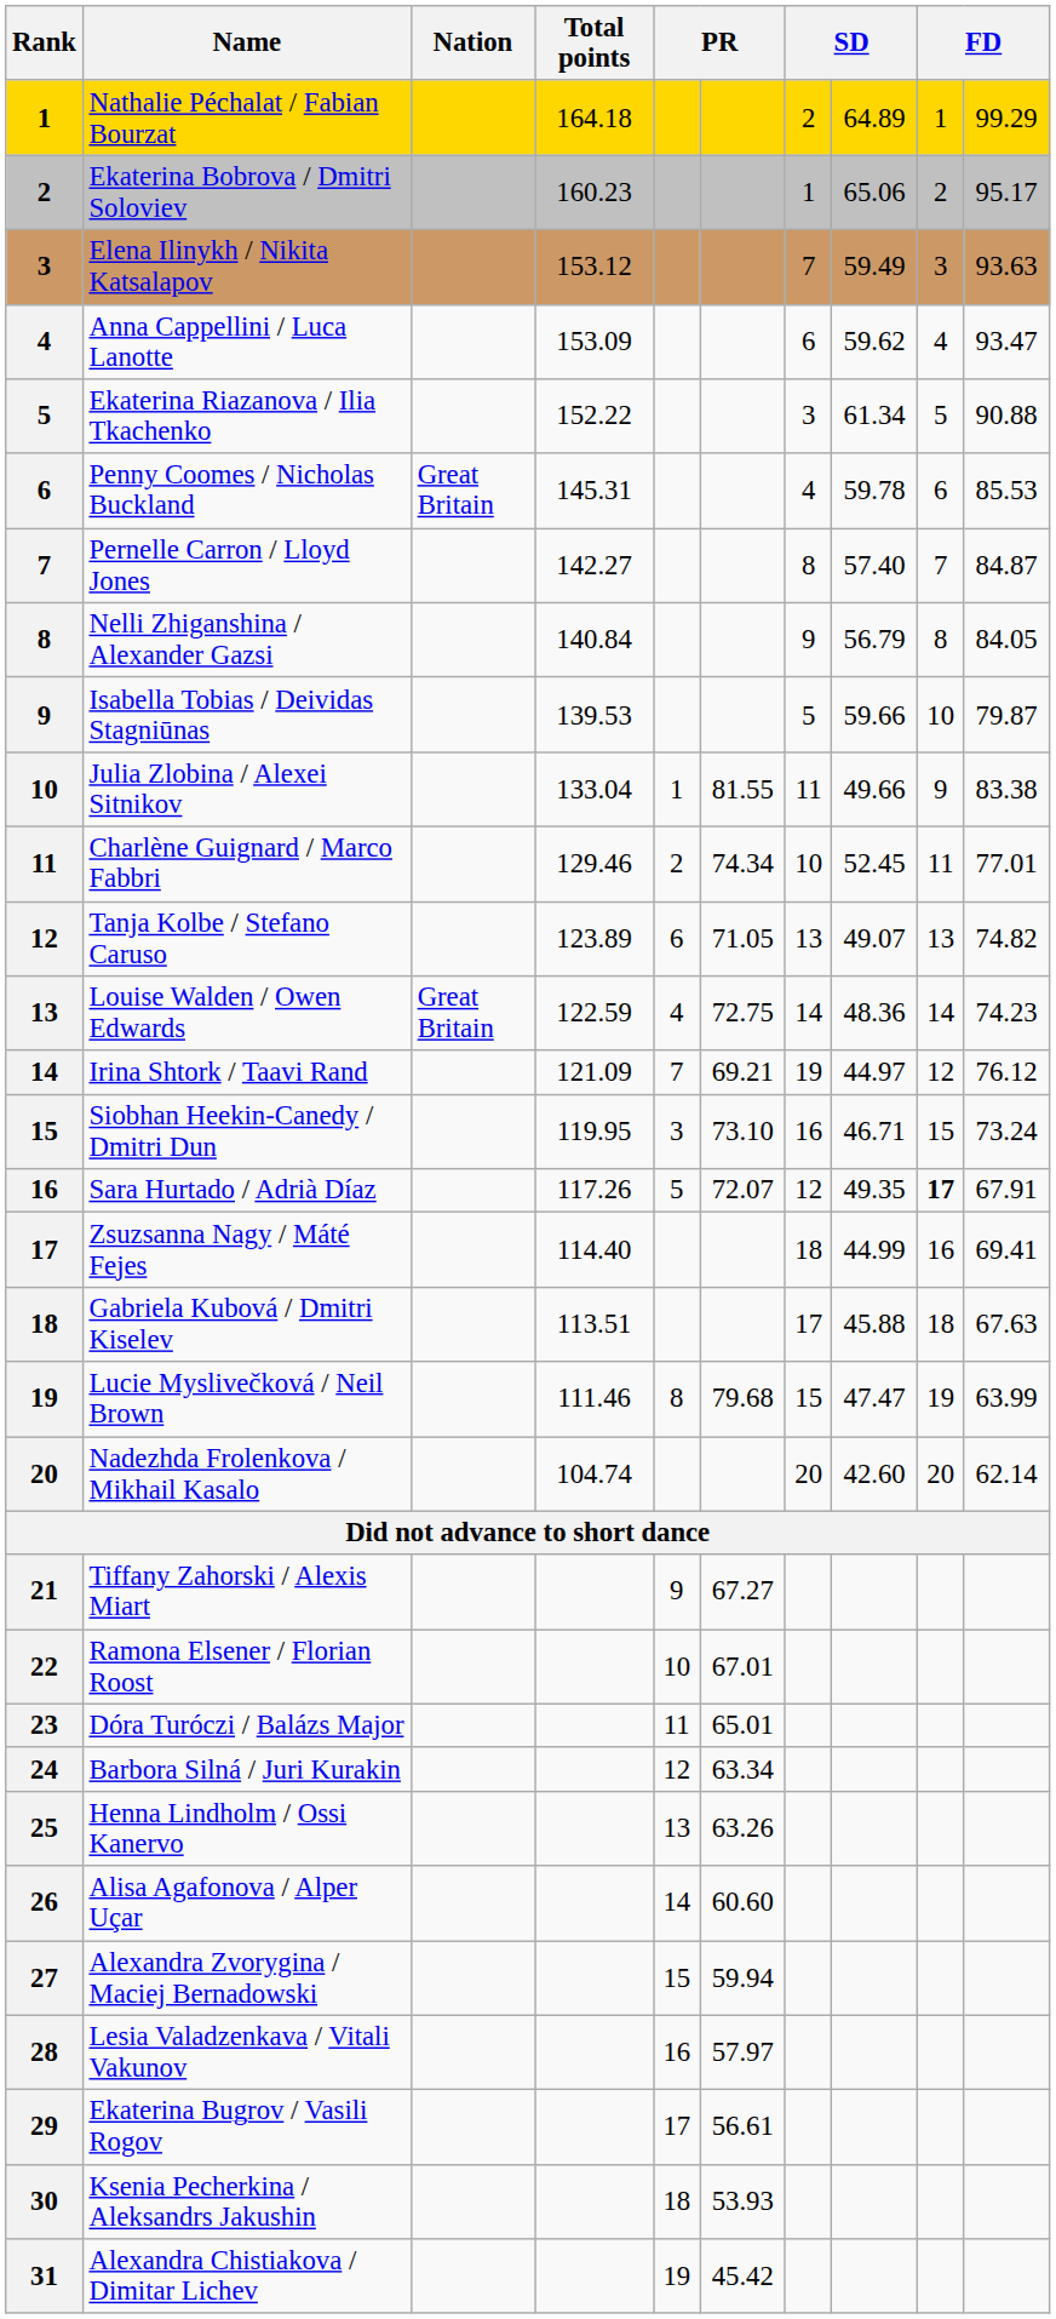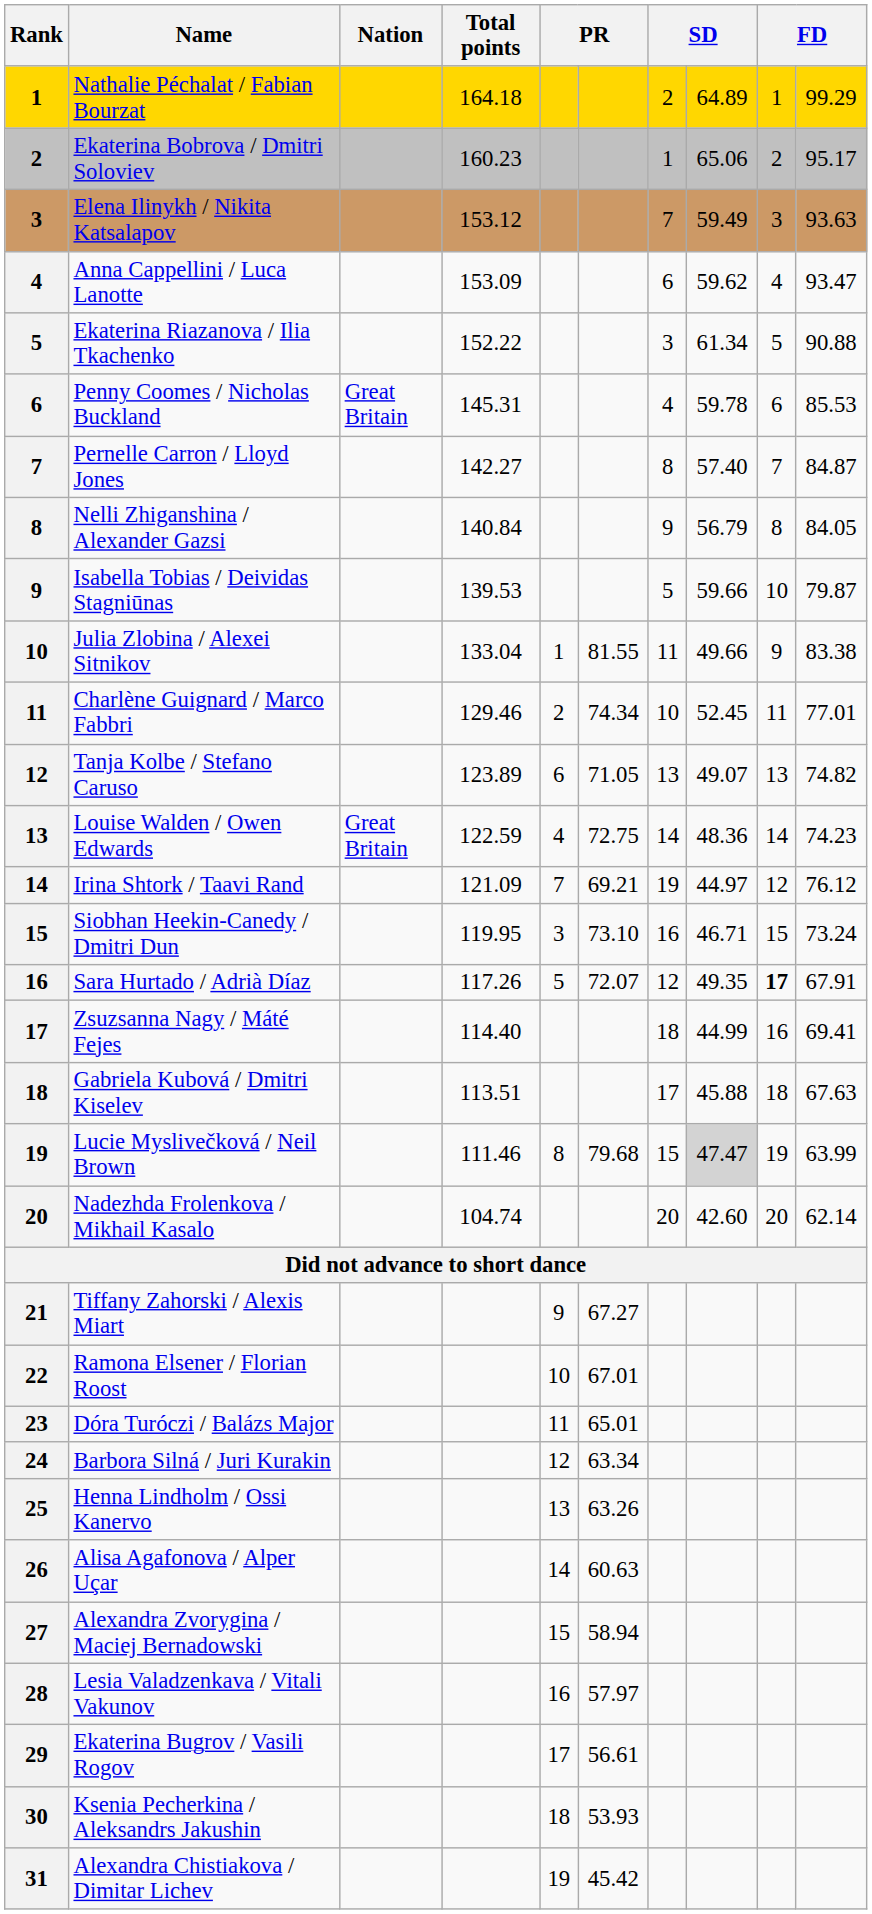Lucie Myslivečková / Neil Brown | column 8: no background -> lightgrey background
Alisa Agafonova / Alper Uçar | column 6: 60.60 -> 60.63
Alexandra Zvorygina / Maciej Bernadowski | column 6: 59.94 -> 58.94
